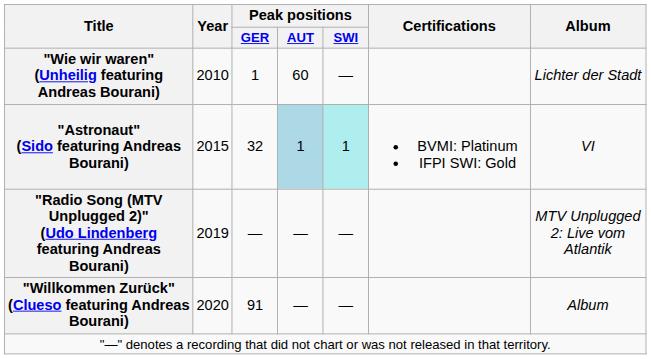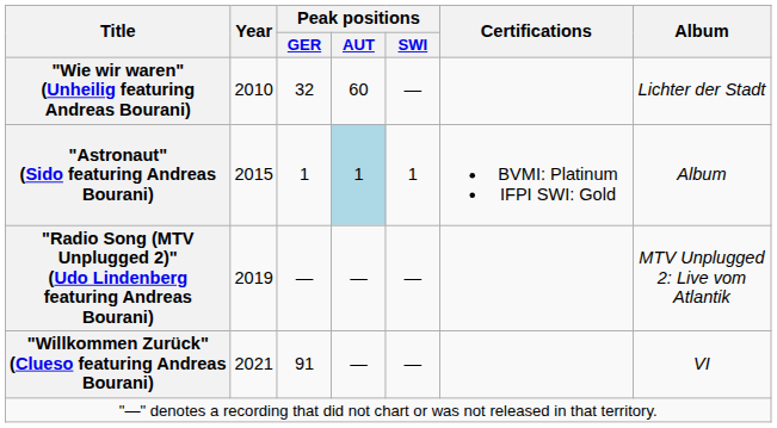"Wie wir waren" (Unheilig featuring Andreas Bourani) | Peak positions / GER: 1 -> 32
"Astronaut" (Sido featuring Andreas Bourani) | Peak positions / GER: 32 -> 1
"Astronaut" (Sido featuring Andreas Bourani) | Peak positions / SWI: paleturquoise background -> no background
"Astronaut" (Sido featuring Andreas Bourani) | Album: VI -> Album
"Willkommen Zurück" (Clueso featuring Andreas Bourani) | Year: 2020 -> 2021
"Willkommen Zurück" (Clueso featuring Andreas Bourani) | Album: Album -> VI
